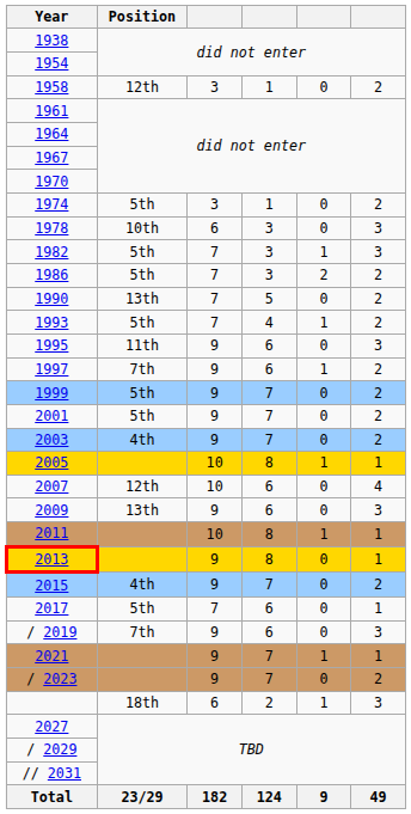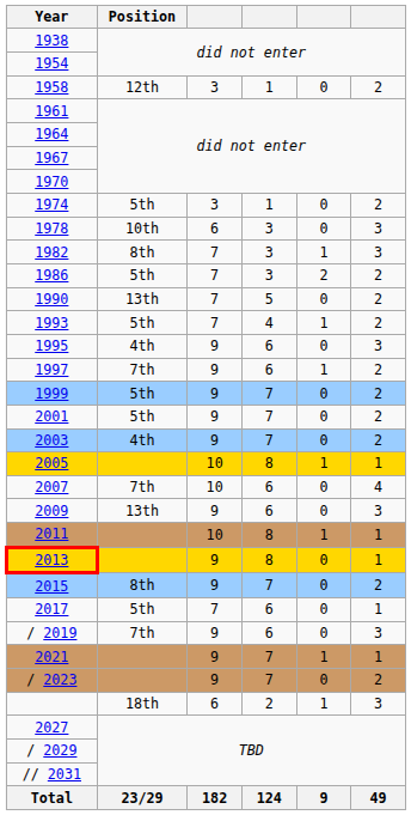1982 | Position: 5th -> 8th
1995 | Position: 11th -> 4th
2007 | Position: 12th -> 7th
2015 | Position: 4th -> 8th
